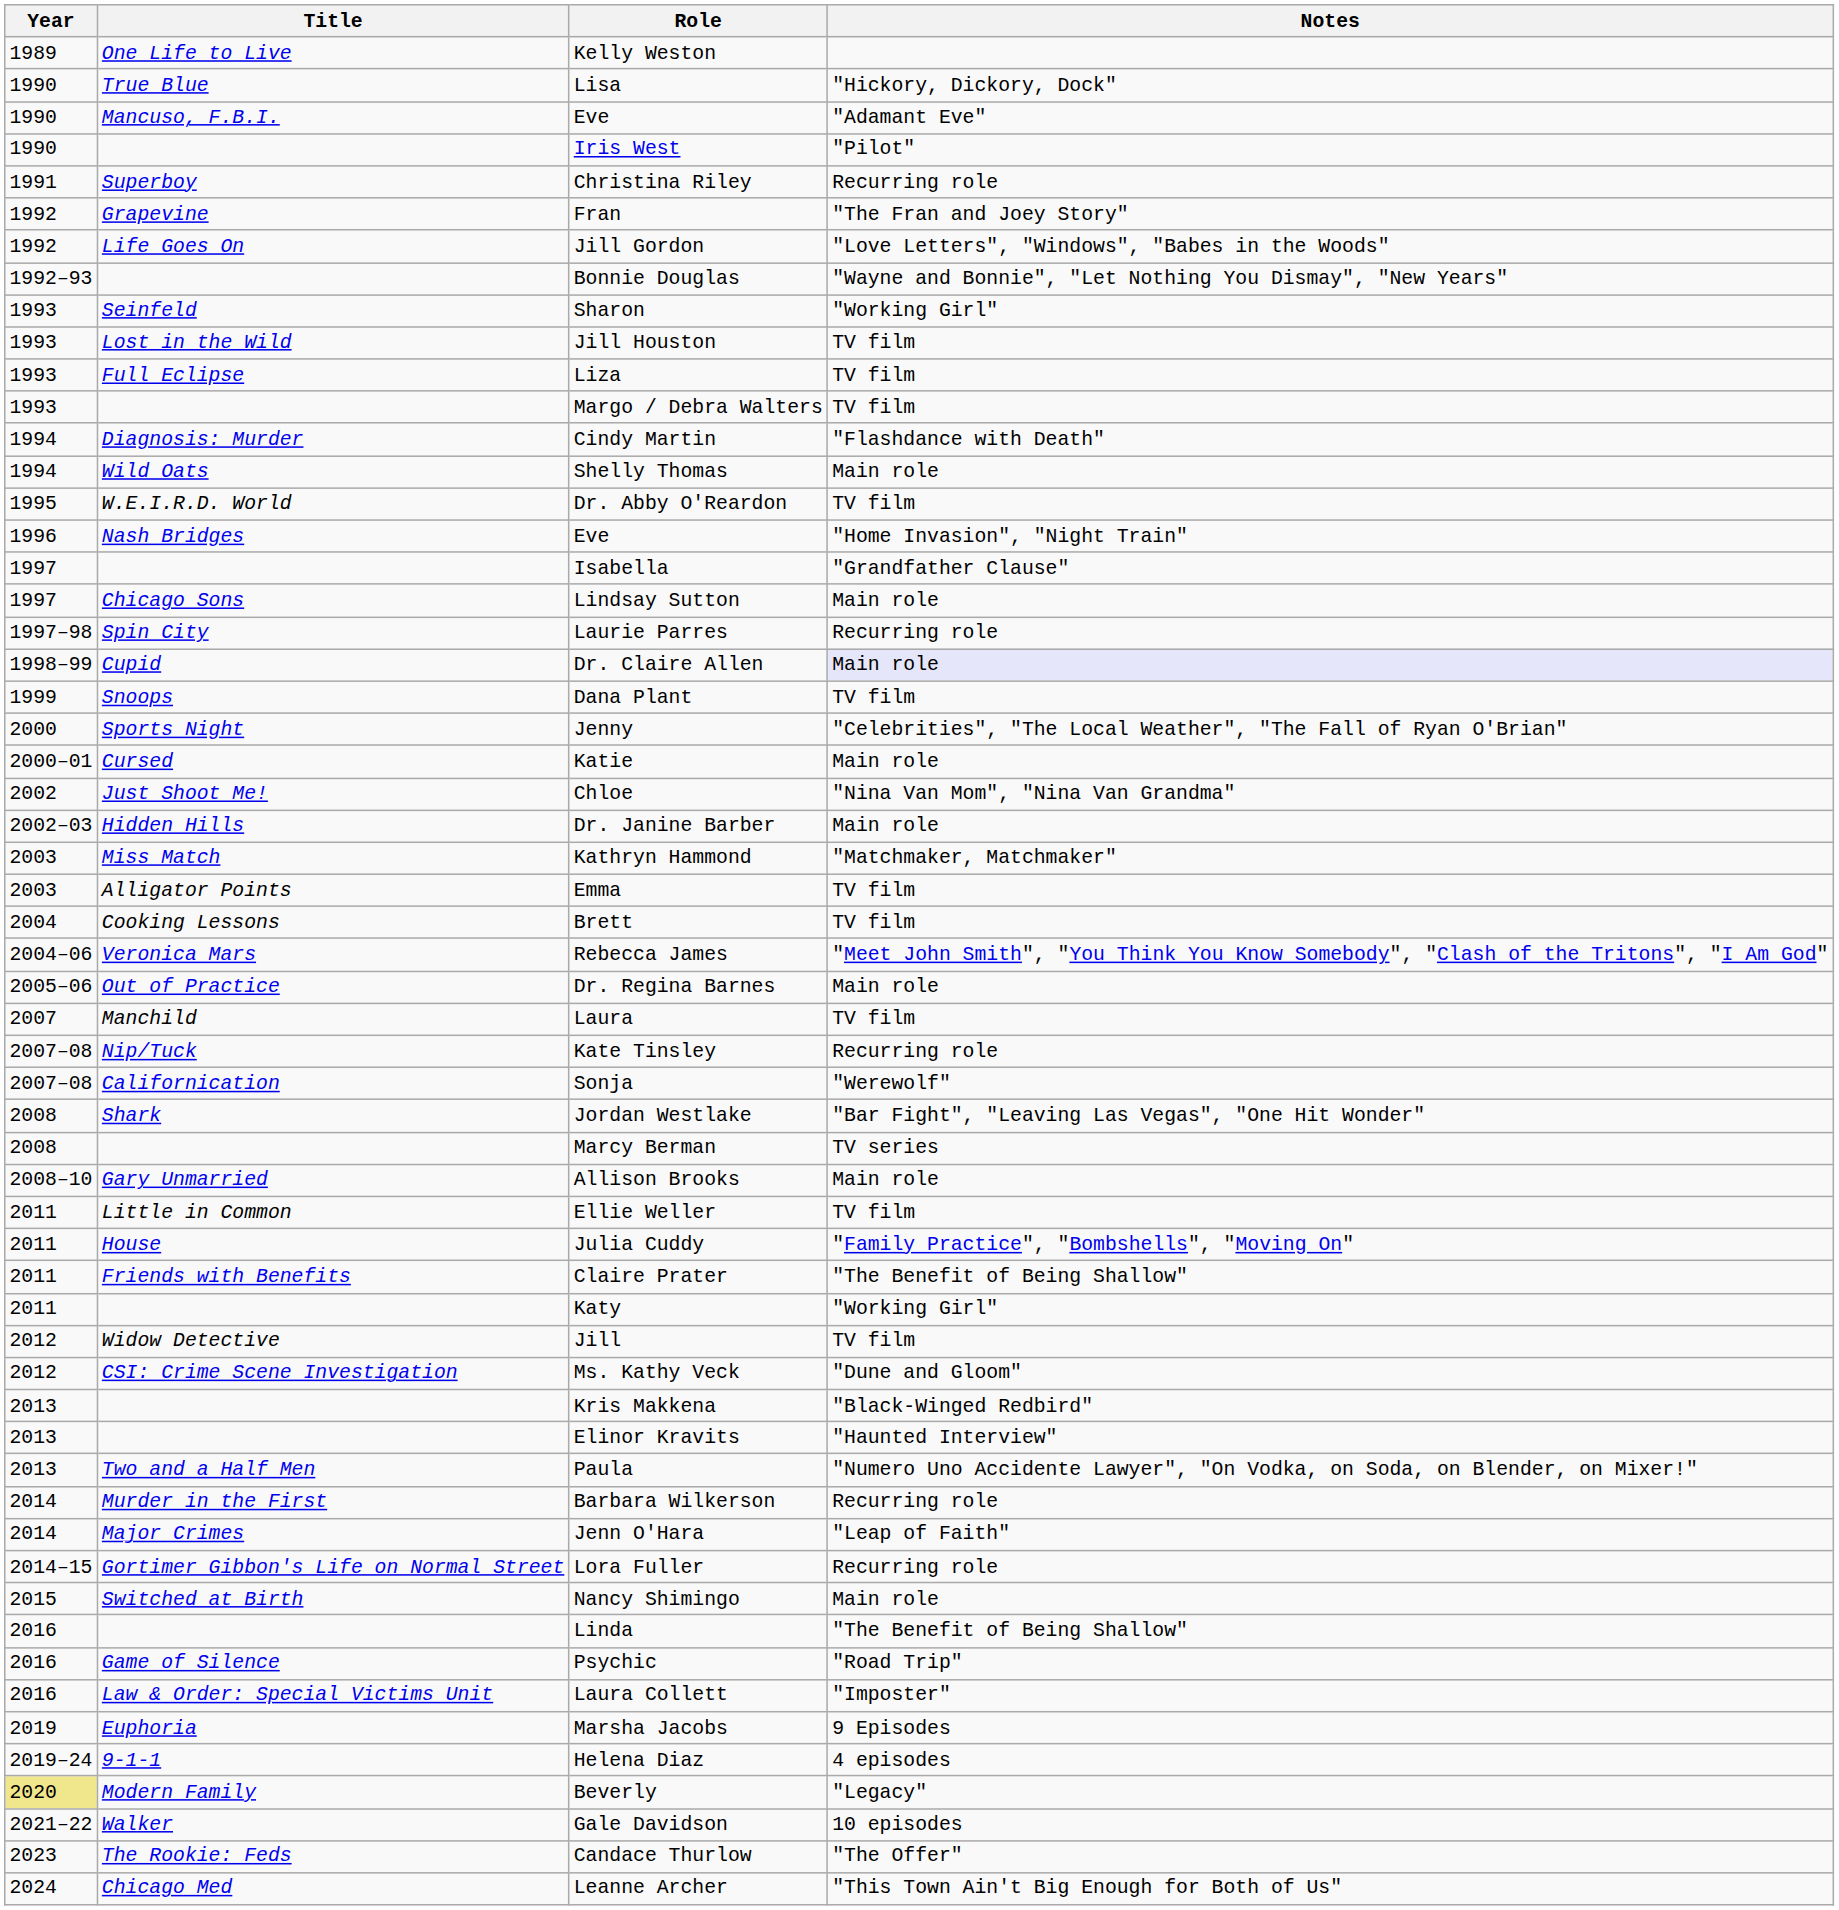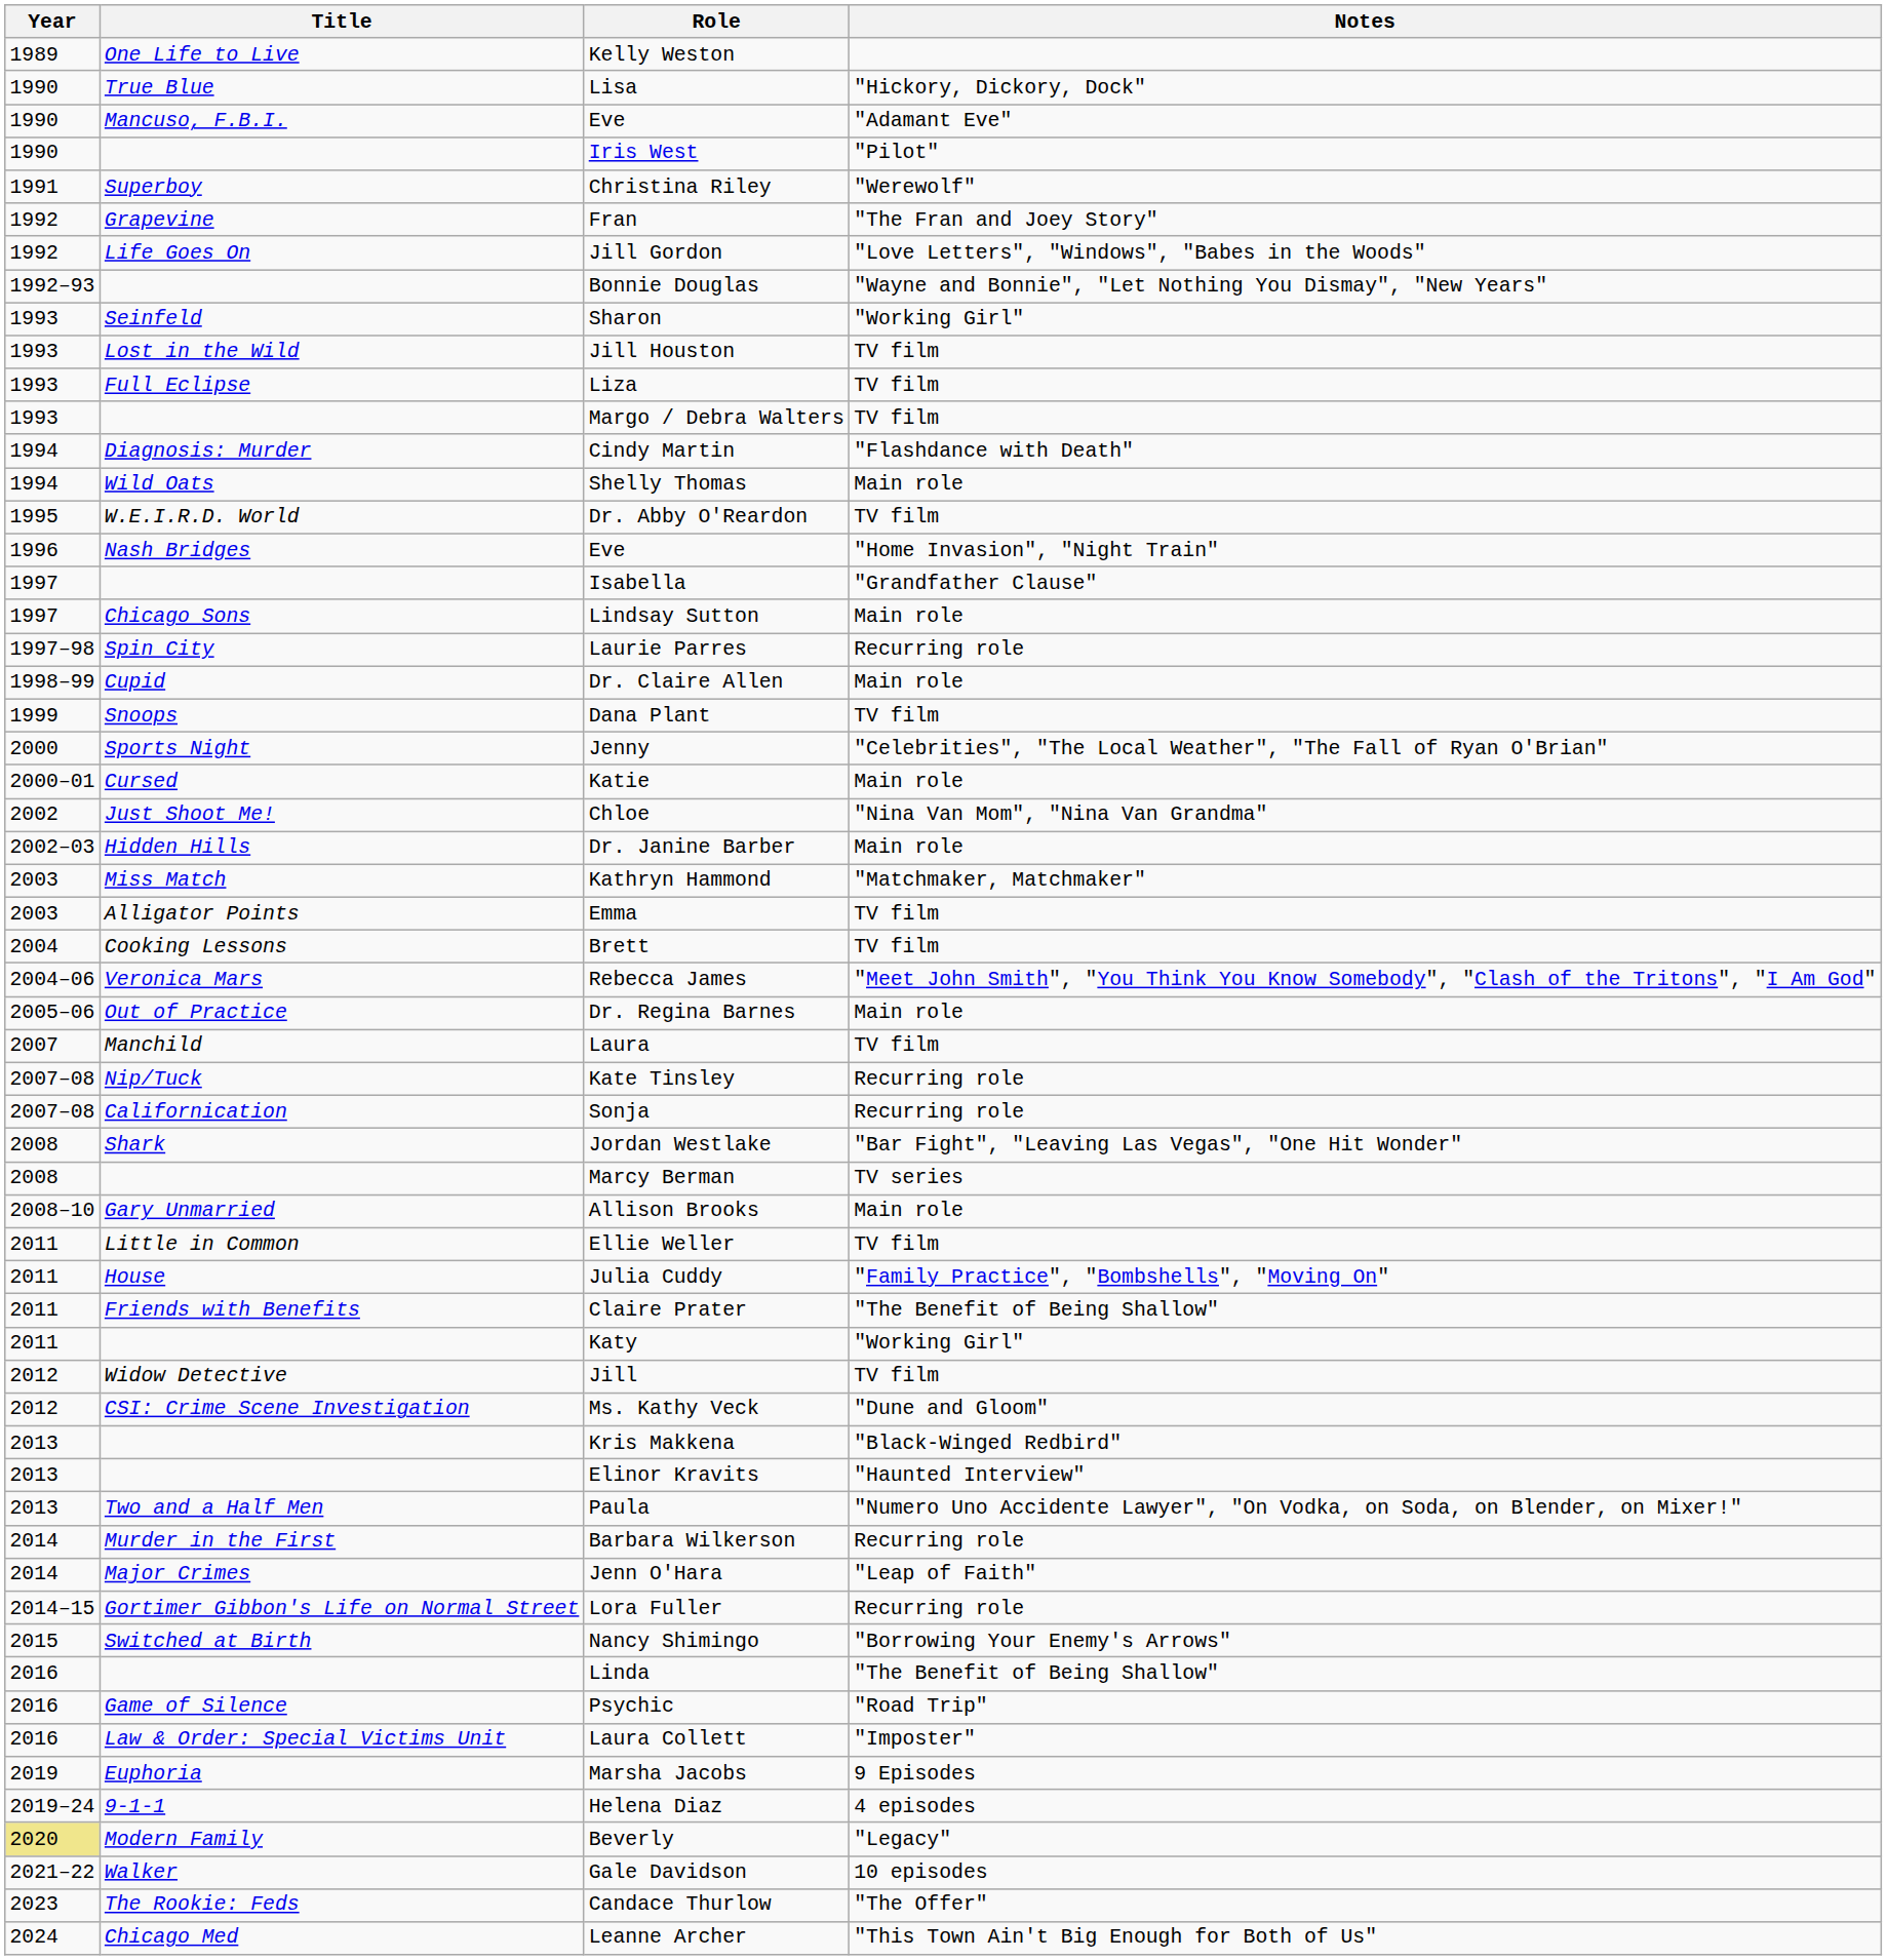Christina Riley | Notes: Recurring role -> "Werewolf"
Dr. Claire Allen | Notes: lavender background -> no background
Sonja | Notes: "Werewolf" -> Recurring role
Nancy Shimingo | Notes: Main role -> "Borrowing Your Enemy's Arrows"
